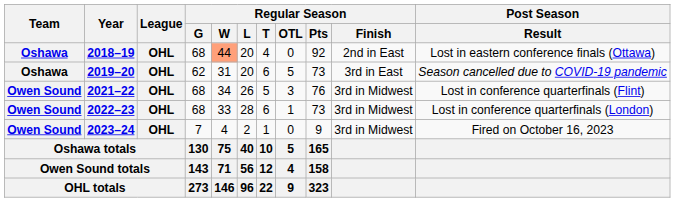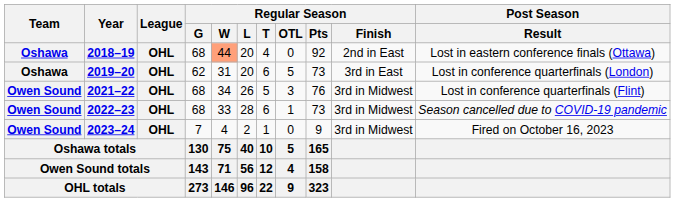2019–20 | Post Season / Result: Season cancelled due to COVID-19 pandemic -> Lost in conference quarterfinals (London)
2022–23 | Post Season / Result: Lost in conference quarterfinals (London) -> Season cancelled due to COVID-19 pandemic
